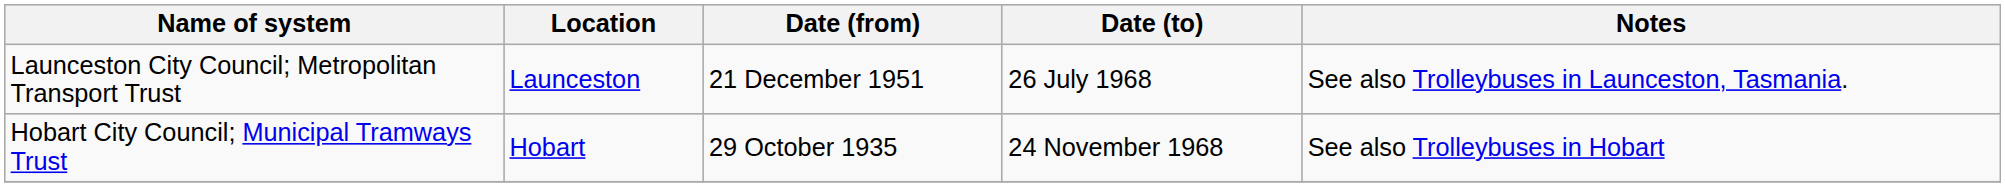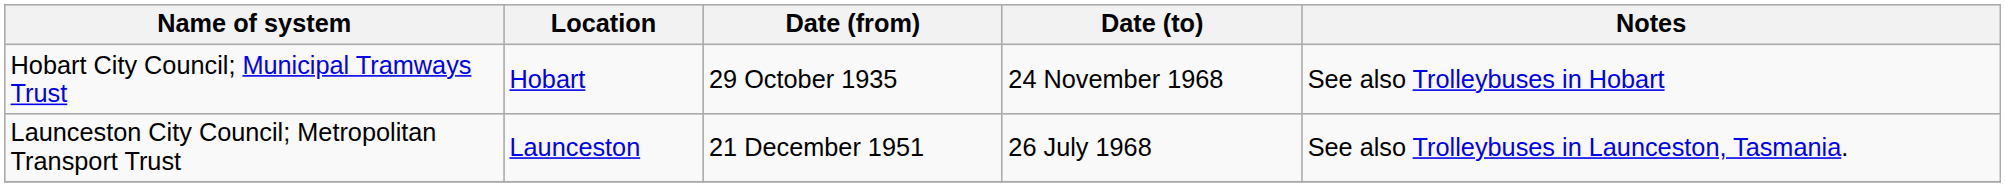rows swapped: Hobart City Council; Municipal Tramways Trust <-> Launceston City Council; Metropolitan Transport Trust
